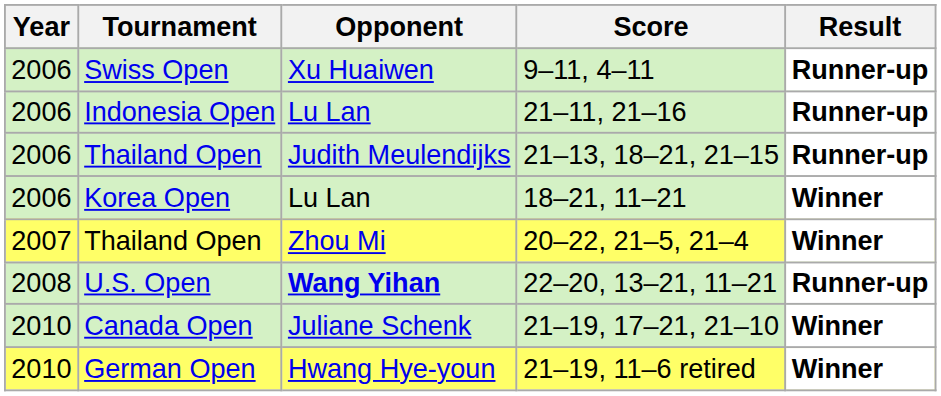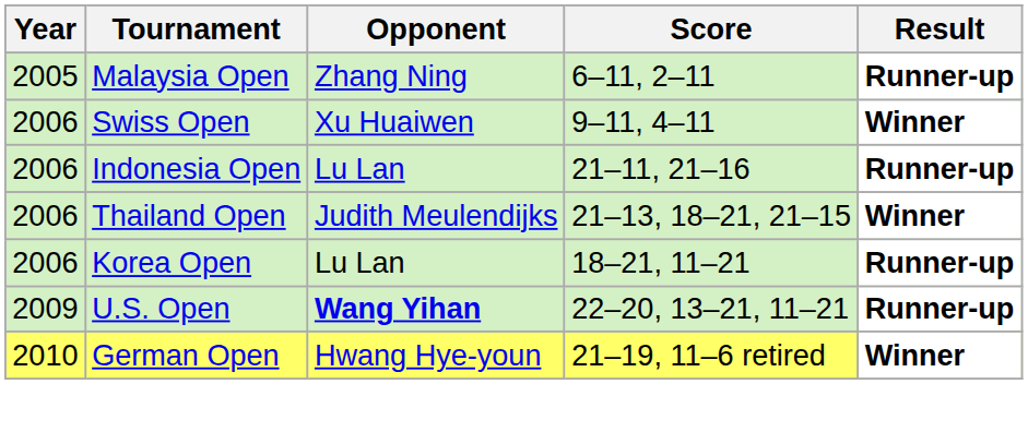+ row: 2005 | Malaysia Open | Zhang Ning | 6–11, 2–11 | Runner-up
9–11, 4–11 | Result: Runner-up -> Winner
21–13, 18–21, 21–15 | Result: Runner-up -> Winner
18–21, 11–21 | Result: Winner -> Runner-up
- row: 2007 | Thailand Open | Zhou Mi | 20–22, 21–5, 21–4 | Winner
22–20, 13–21, 11–21 | Year: 2008 -> 2009
- row: 2010 | Canada Open | Juliane Schenk | 21–19, 17–21, 21–10 | Winner
